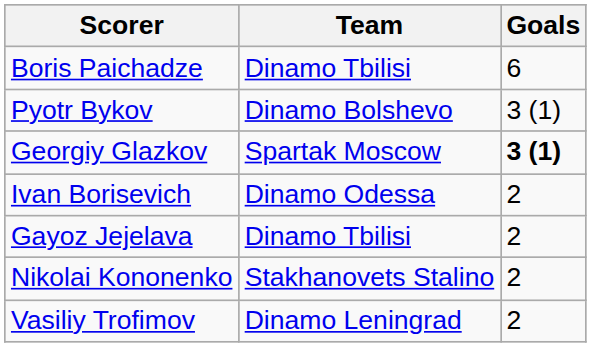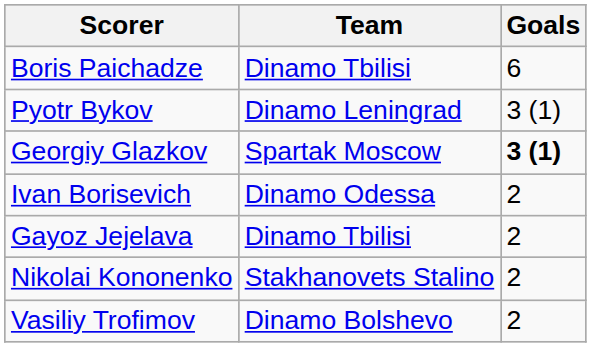Pyotr Bykov | Team: Dinamo Bolshevo -> Dinamo Leningrad
Vasiliy Trofimov | Team: Dinamo Leningrad -> Dinamo Bolshevo
